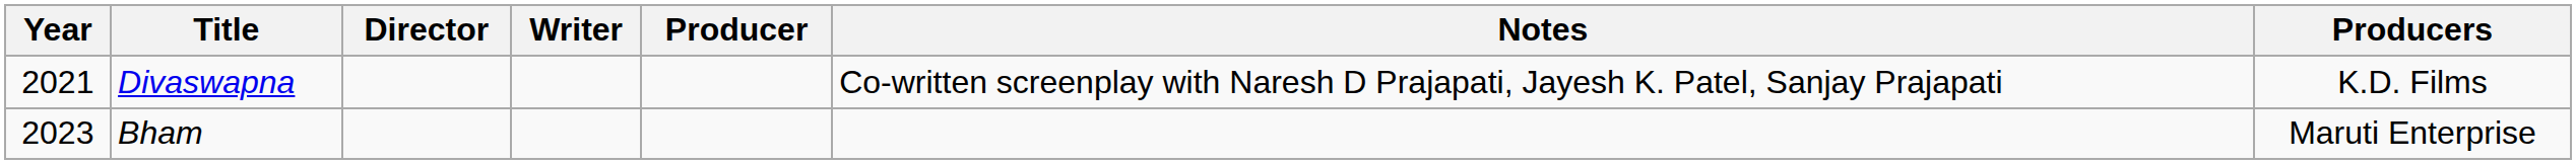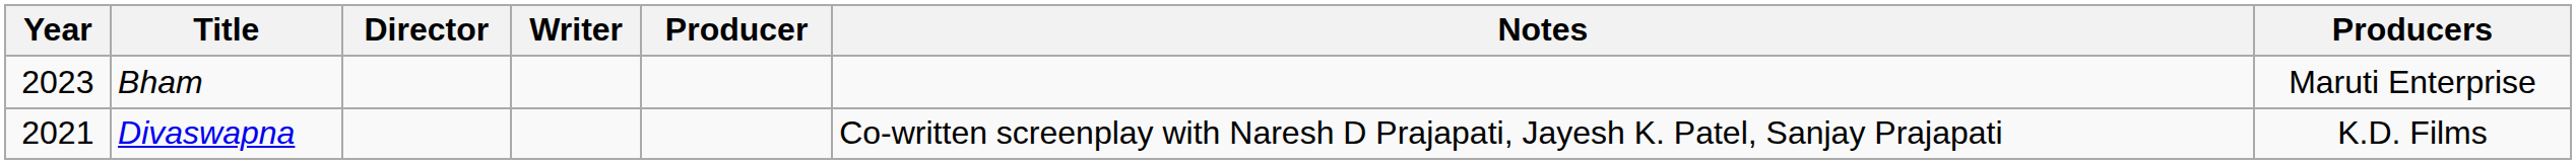rows swapped: Divaswapna <-> Bham
